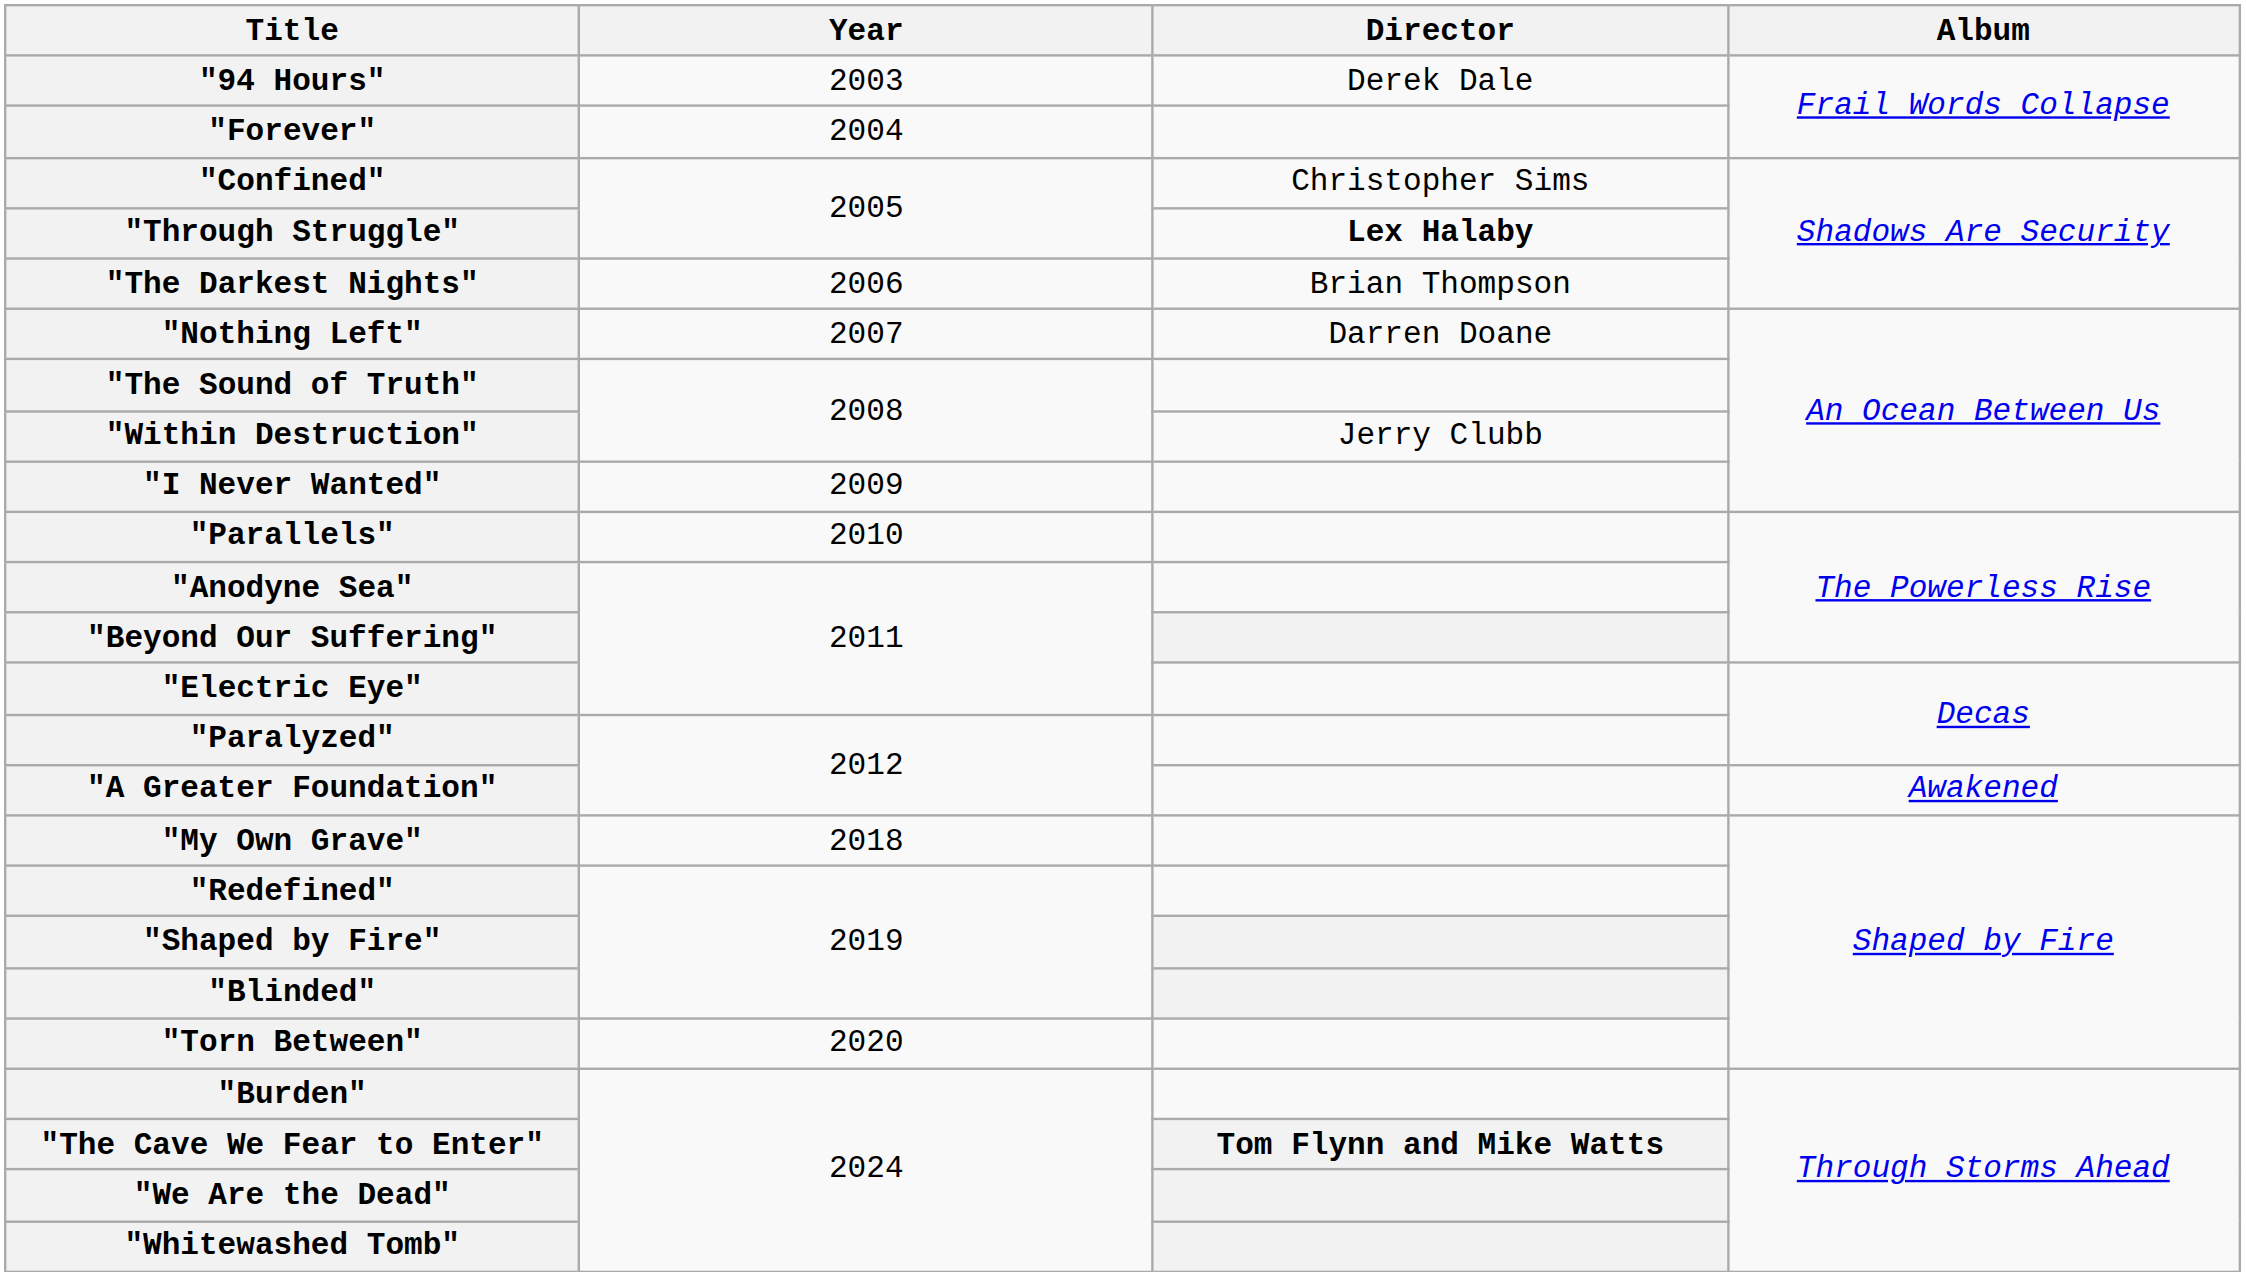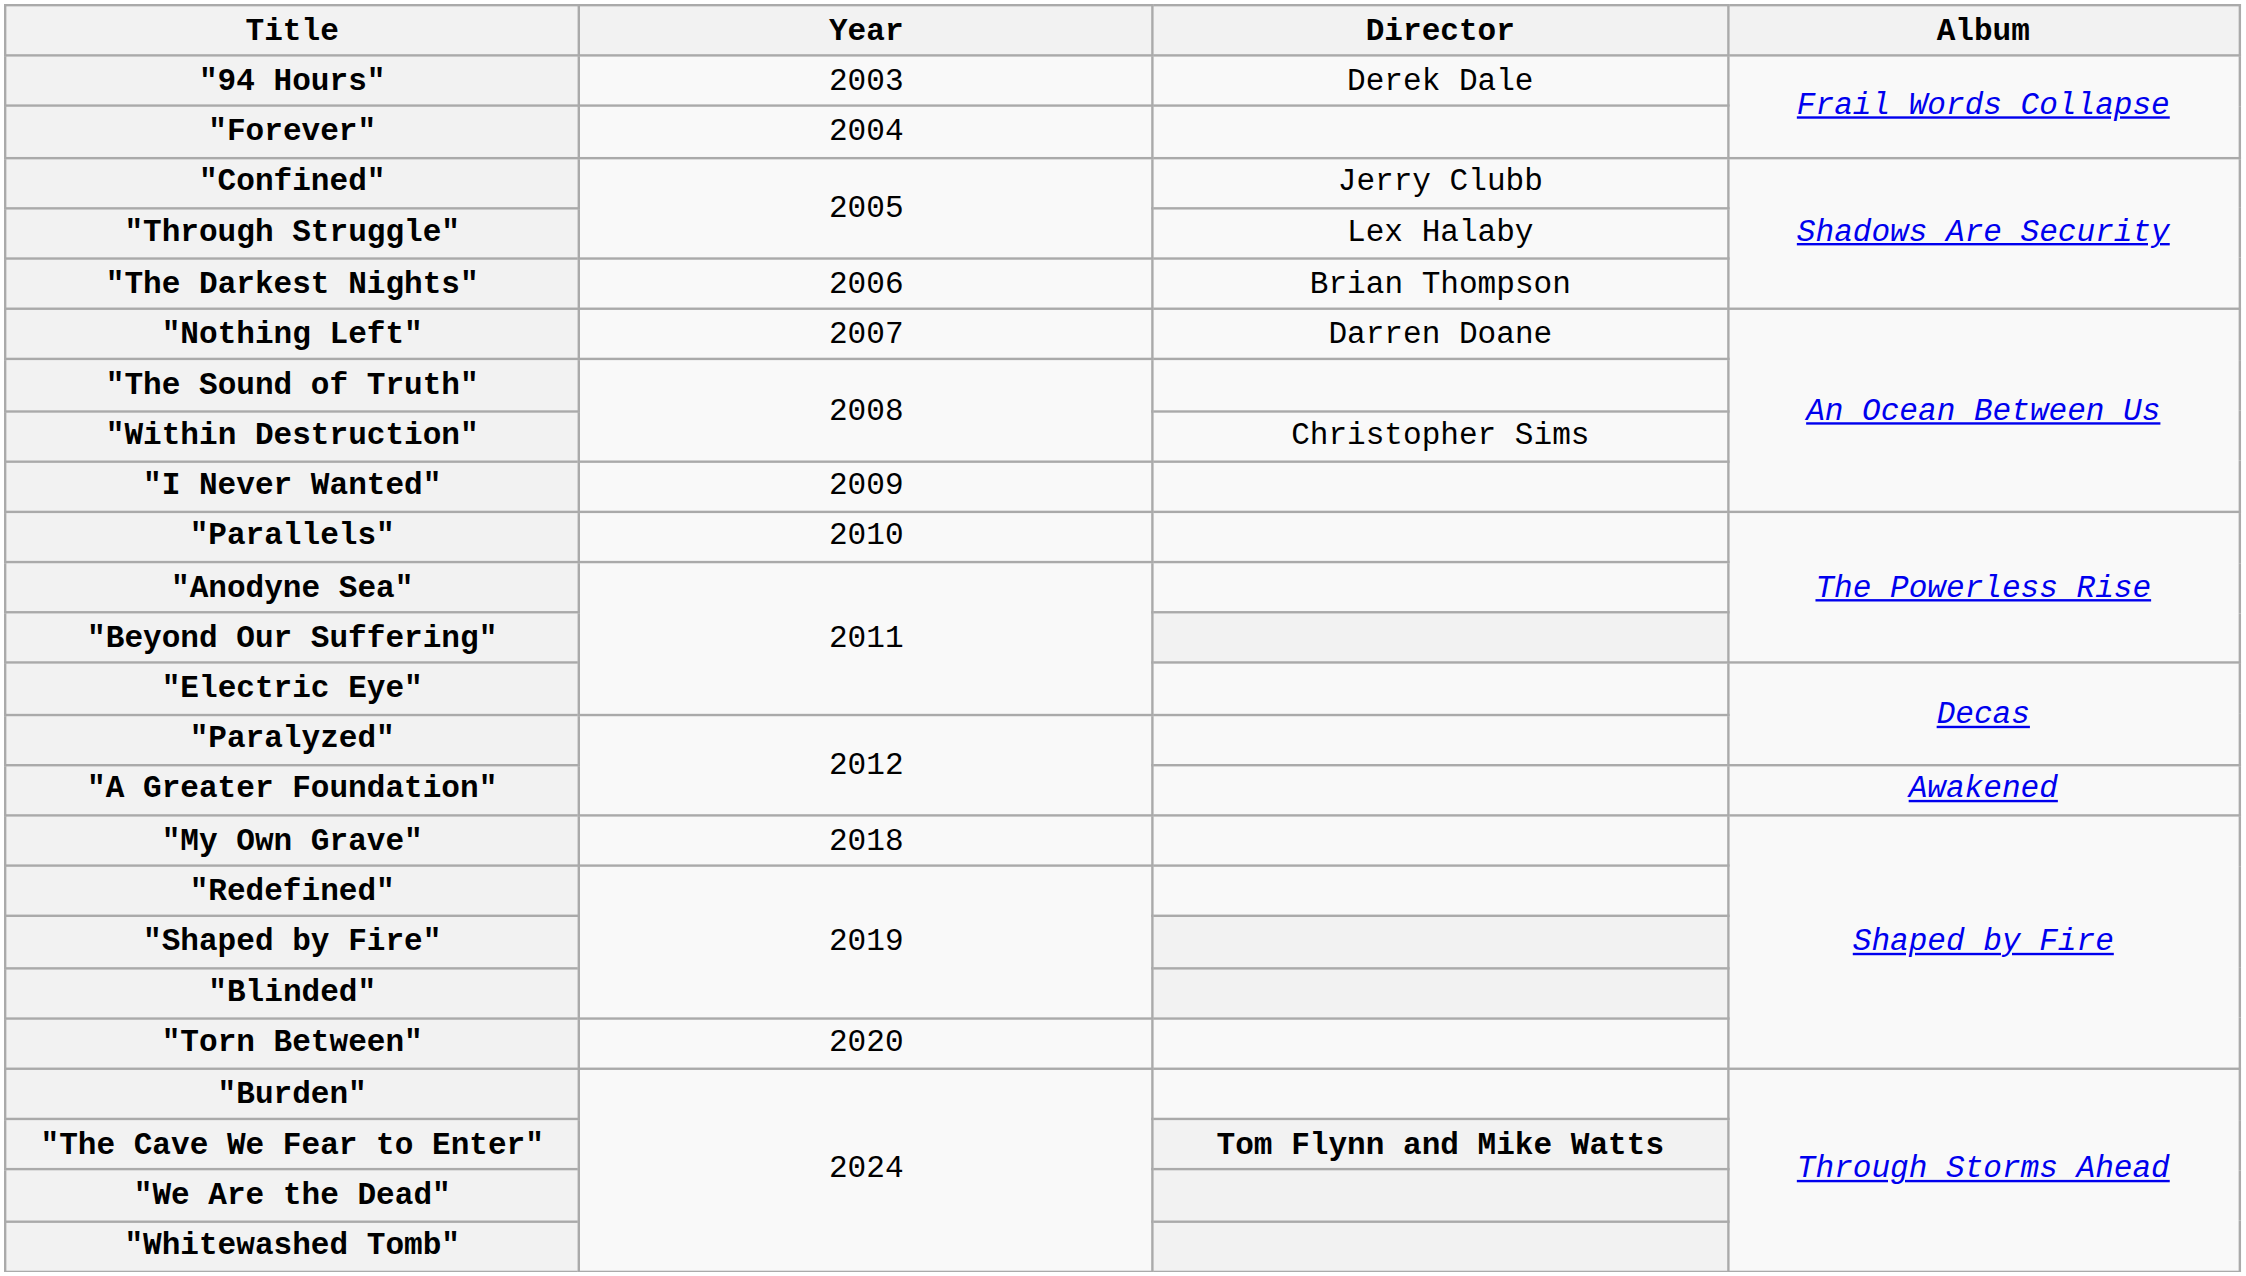"Confined" | Director: Christopher Sims -> Jerry Clubb
"Through Struggle" | Director: bold -> normal
"Within Destruction" | Director: Jerry Clubb -> Christopher Sims
